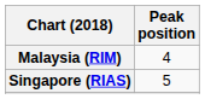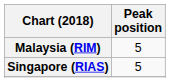Malaysia (RIM) | Peak position: 4 -> 5
